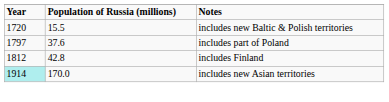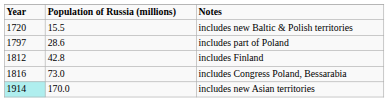includes part of Poland | Population of Russia (millions): 37.6 -> 28.6
+ row: 1816 | 73.0 | includes Congress Poland, Bessarabia
